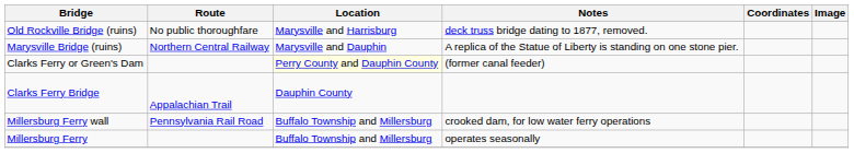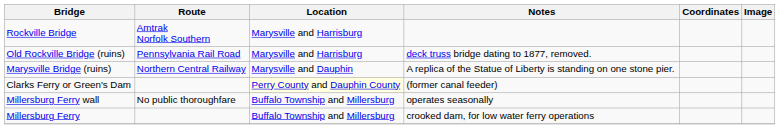+ row: Rockville Bridge | Amtrak Norfolk Southern | Marysville and Harrisburg
Old Rockville Bridge (ruins) | Route: No public thoroughfare -> Pennsylvania Rail Road
- row: Clarks Ferry Bridge | Appalachian Trail | Dauphin County
Millersburg Ferry wall | Route: Pennsylvania Rail Road -> No public thoroughfare
Millersburg Ferry wall | Notes: crooked dam, for low water ferry operations -> operates seasonally
Millersburg Ferry | Notes: operates seasonally -> crooked dam, for low water ferry operations
